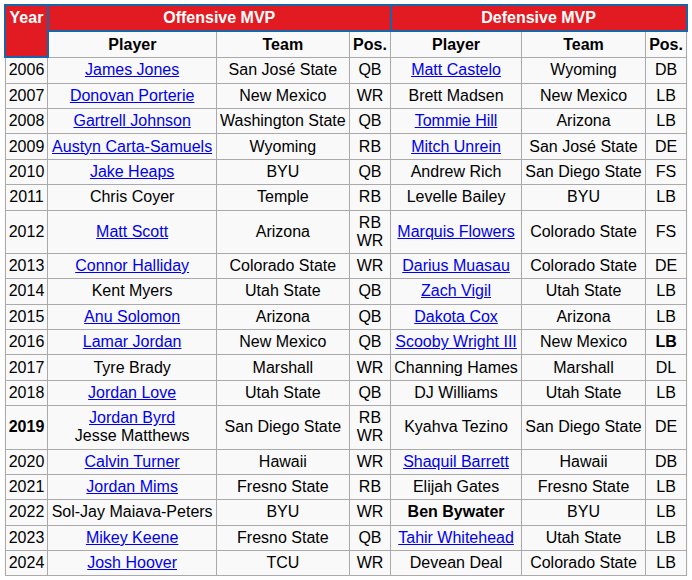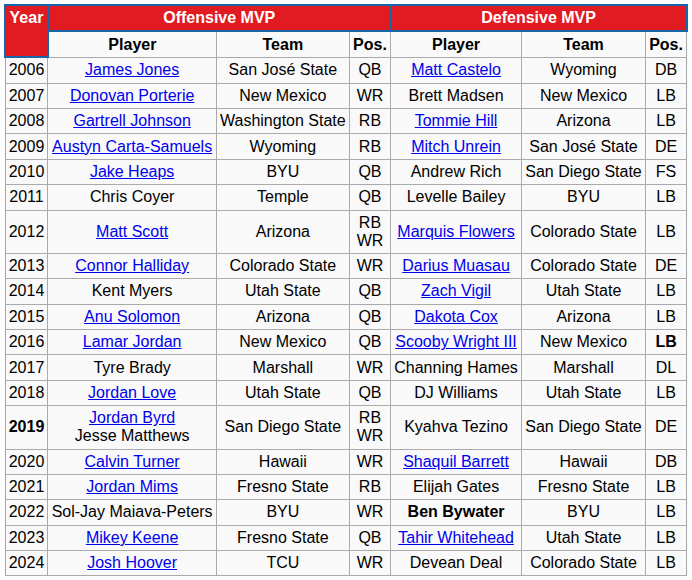Gartrell Johnson | column 4: QB -> RB
Chris Coyer | column 4: RB -> QB
Matt Scott | column 7: FS -> LB
